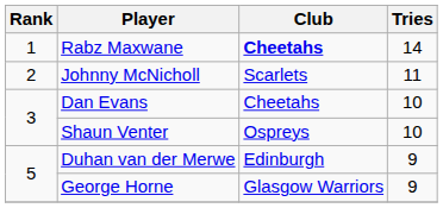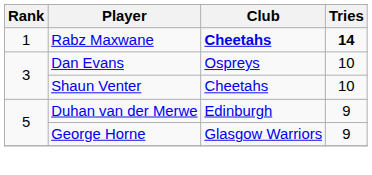Rabz Maxwane | Tries: normal -> bold
- row: 2 | Johnny McNicholl | Scarlets | 11
Dan Evans | Club: Cheetahs -> Ospreys
Shaun Venter | Club: Ospreys -> Cheetahs
